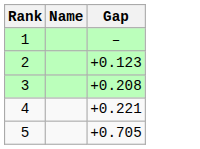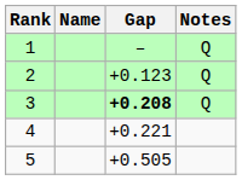+ column: Notes | Q | Q | Q
3 | Gap: normal -> bold
5 | Gap: +0.705 -> +0.505
